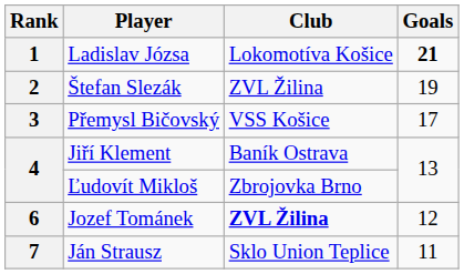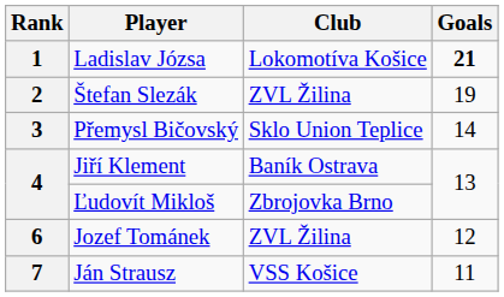Přemysl Bičovský | Club: VSS Košice -> Sklo Union Teplice
Přemysl Bičovský | Goals: 17 -> 14
Jozef Tománek | Club: bold -> normal
Ján Strausz | Club: Sklo Union Teplice -> VSS Košice
